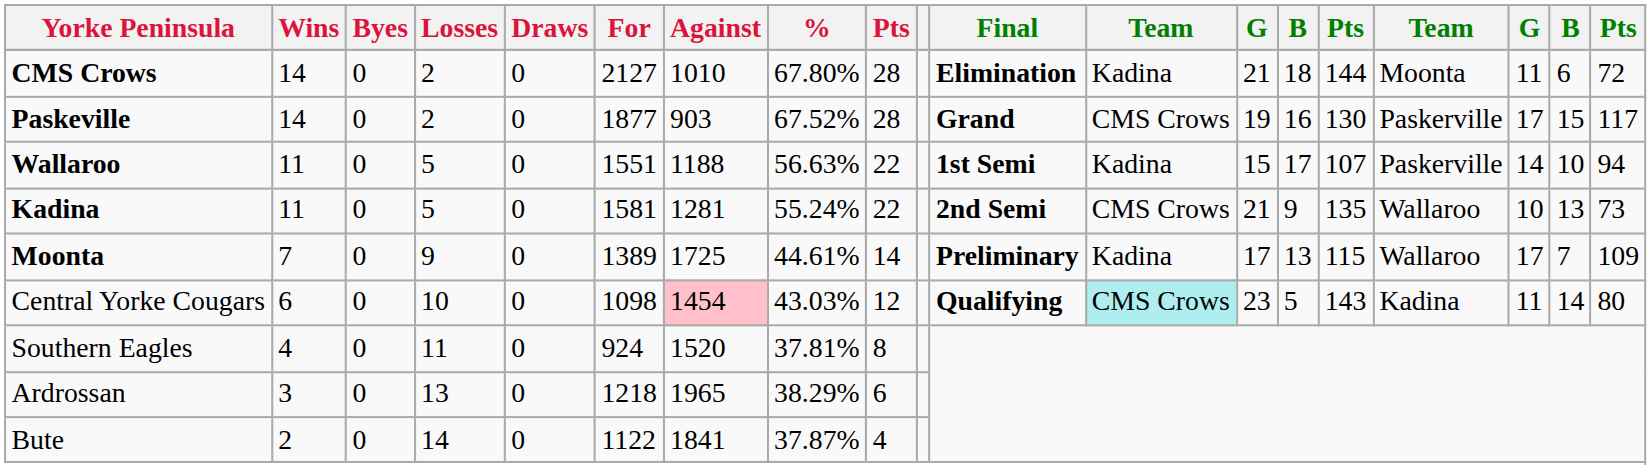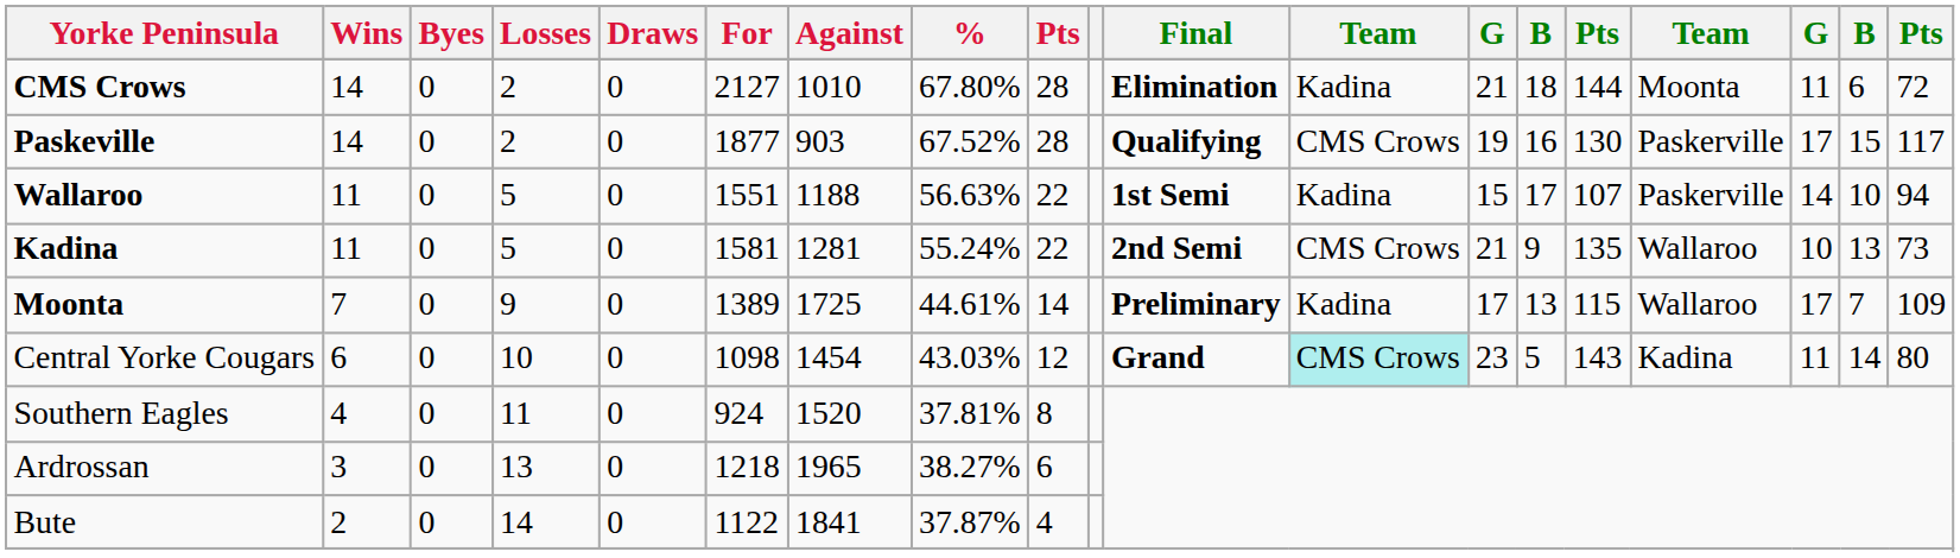Paskeville | Final: Grand -> Qualifying
Central Yorke Cougars | Against: pink background -> no background
Central Yorke Cougars | Final: Qualifying -> Grand
Ardrossan | %: 38.29% -> 38.27%
